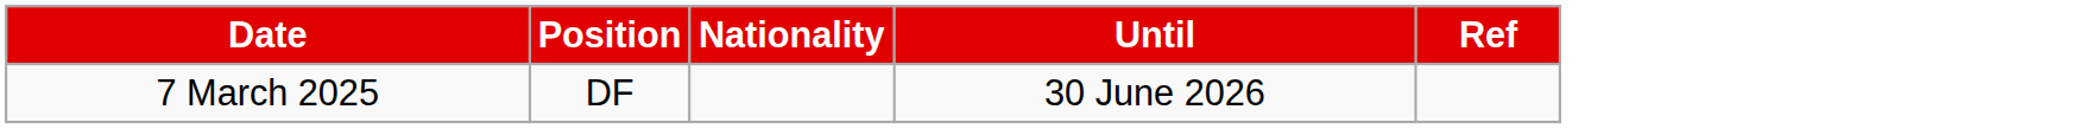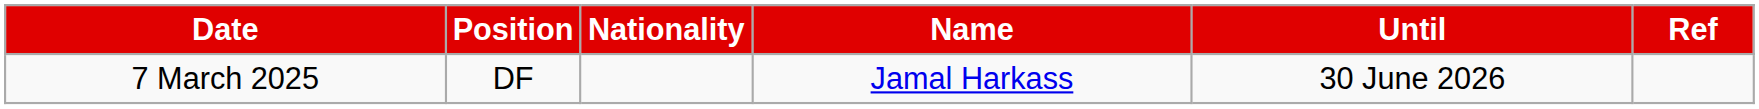+ column: Name | Jamal Harkass
